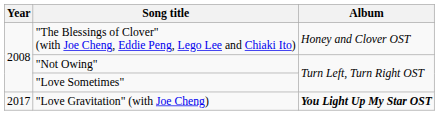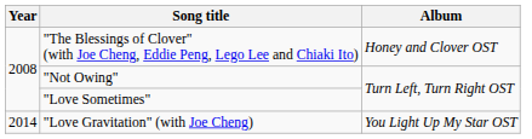"Love Gravitation" (with Joe Cheng) | Year: 2017 -> 2014
"Love Gravitation" (with Joe Cheng) | Album: bold -> normal
